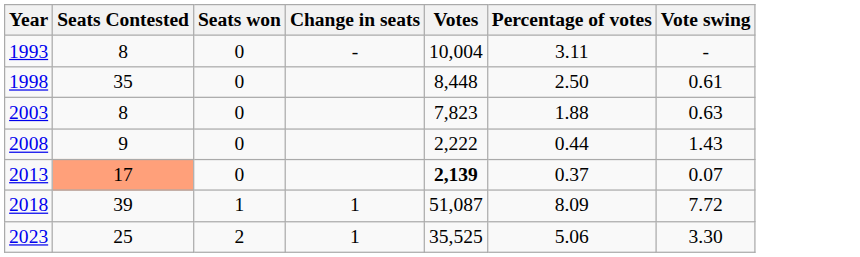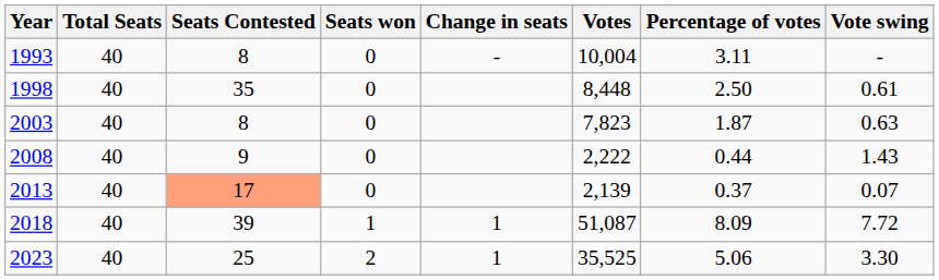+ column: Total Seats | 40 | 40 | 40 | 40 | 40 | 40 | 40
2003 | Percentage of votes: 1.88 -> 1.87
2013 | Votes: bold -> normal
